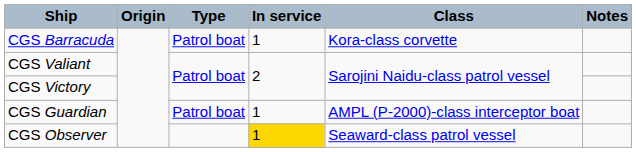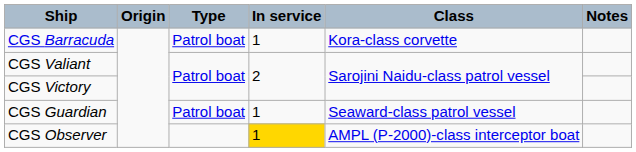CGS Guardian | Class: AMPL (P-2000)-class interceptor boat -> Seaward-class patrol vessel
CGS Observer | Class: Seaward-class patrol vessel -> AMPL (P-2000)-class interceptor boat
